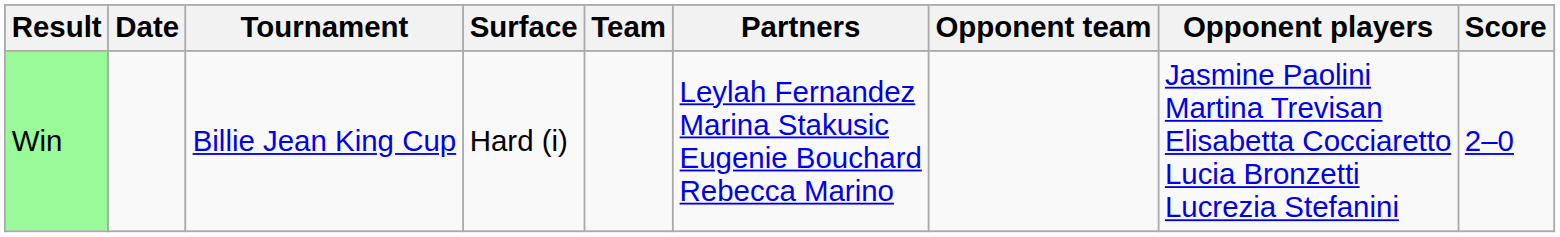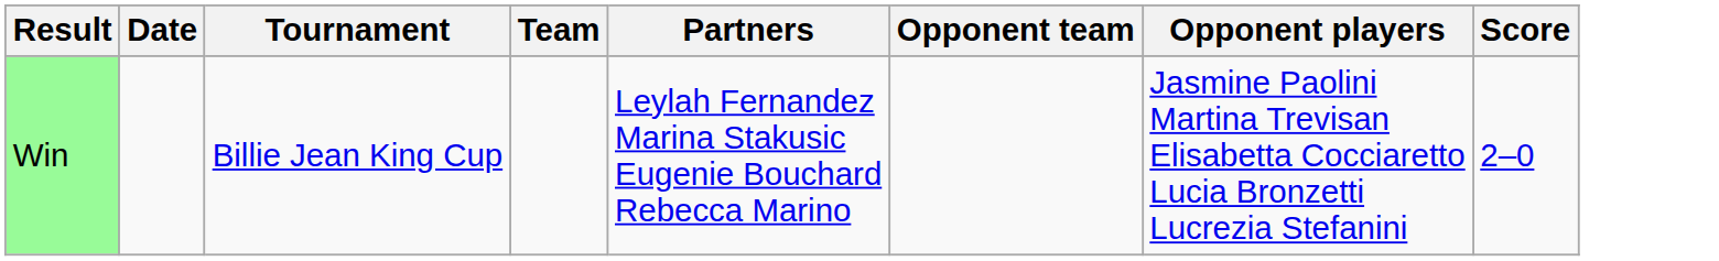- column: Surface | Hard (i)
